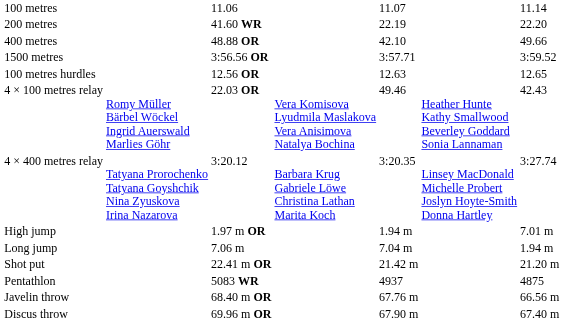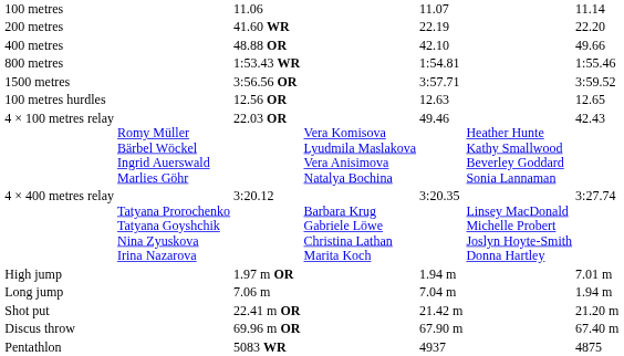+ row: 800 metres | 1:53.43 WR | 1:54.81 | 1:55.46
rows swapped: Discus throw <-> Pentathlon
- row: Javelin throw | 68.40 m OR | 67.76 m | 66.56 m
